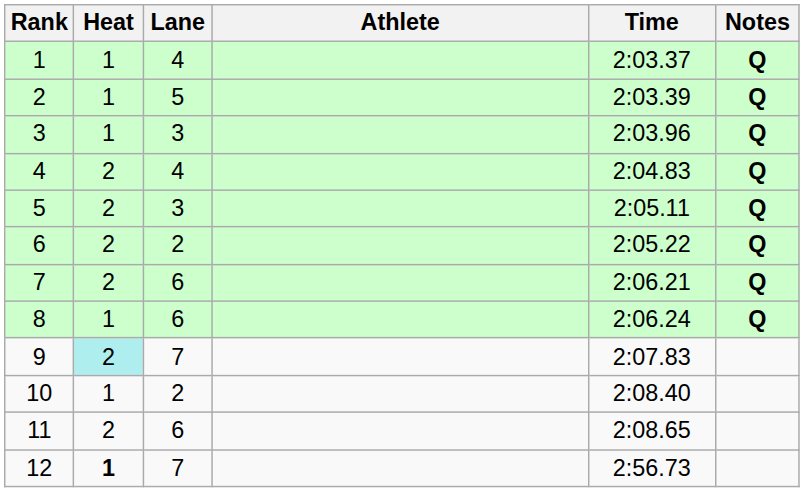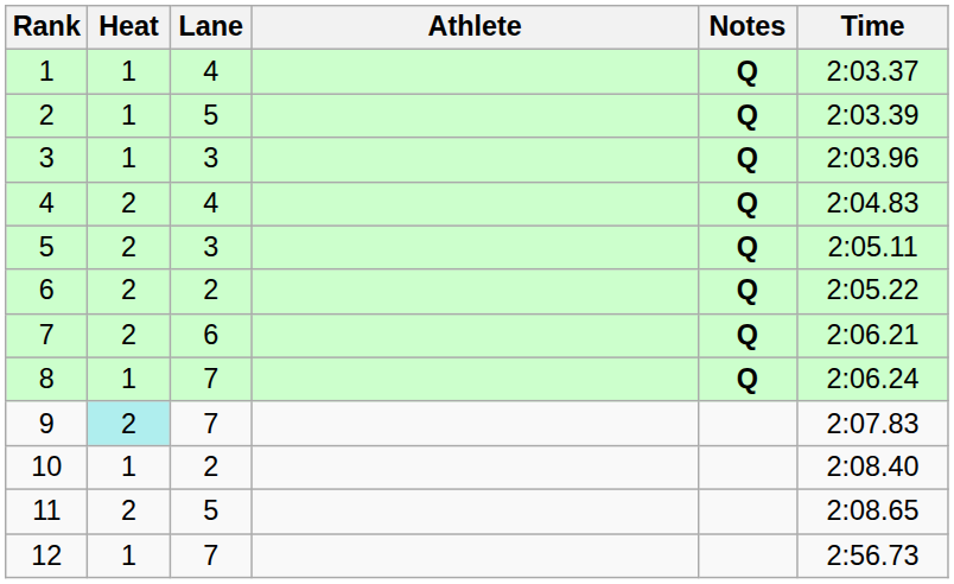columns swapped: Time <-> Notes
8 | Lane: 6 -> 7
11 | Lane: 6 -> 5
12 | Heat: bold -> normal
